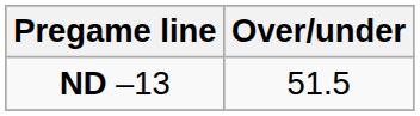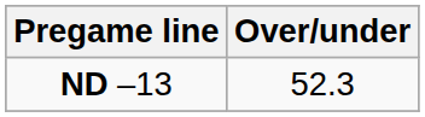ND –13 | Over/under: 51.5 -> 52.3
